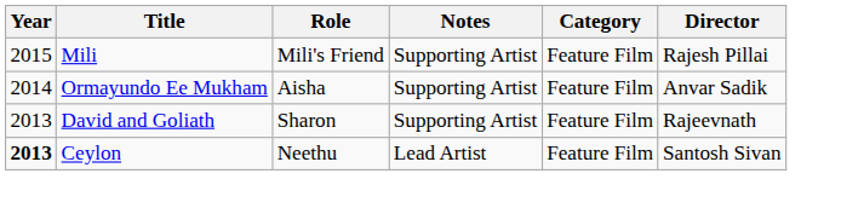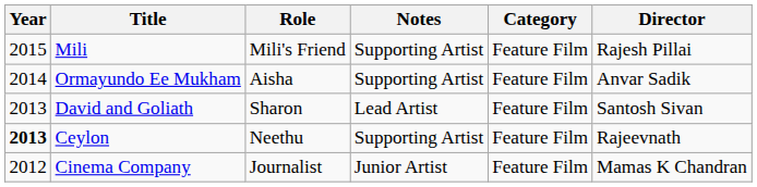David and Goliath | Notes: Supporting Artist -> Lead Artist
David and Goliath | Director: Rajeevnath -> Santosh Sivan
Ceylon | Notes: Lead Artist -> Supporting Artist
Ceylon | Director: Santosh Sivan -> Rajeevnath
+ row: 2012 | Cinema Company | Journalist | Junior Artist | Feature Film | Mamas K Chandran
